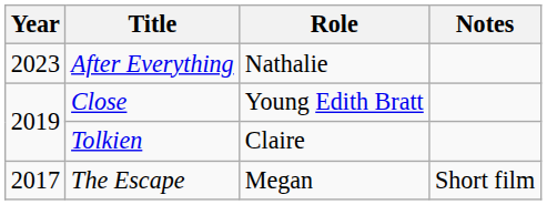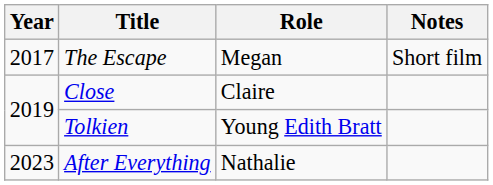rows swapped: The Escape <-> After Everything
Close | Role: Young Edith Bratt -> Claire
Tolkien | Role: Claire -> Young Edith Bratt
